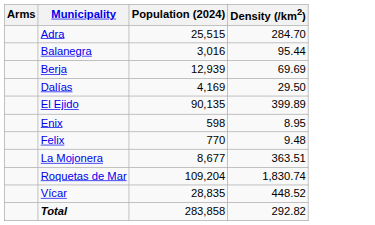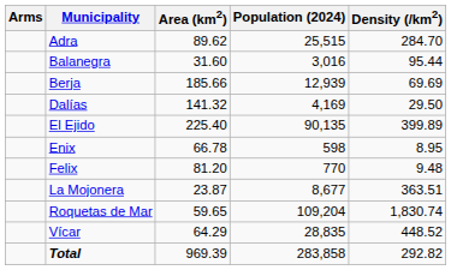+ column: Area (km2) | 89.62 | 31.60 | 185.66 | 141.32 | 225.40 | 66.78 | 81.20 | 23.87 | 59.65 | 64.29 | 969.39
